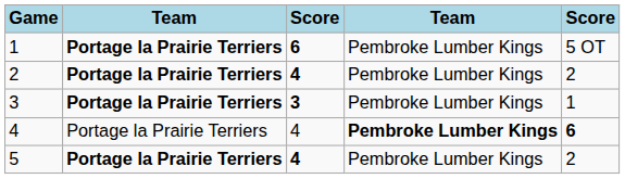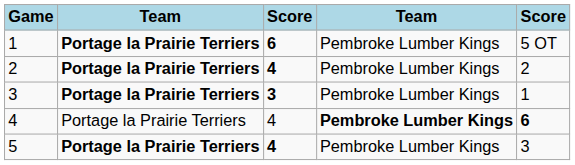5 | column 5: 2 -> 3
